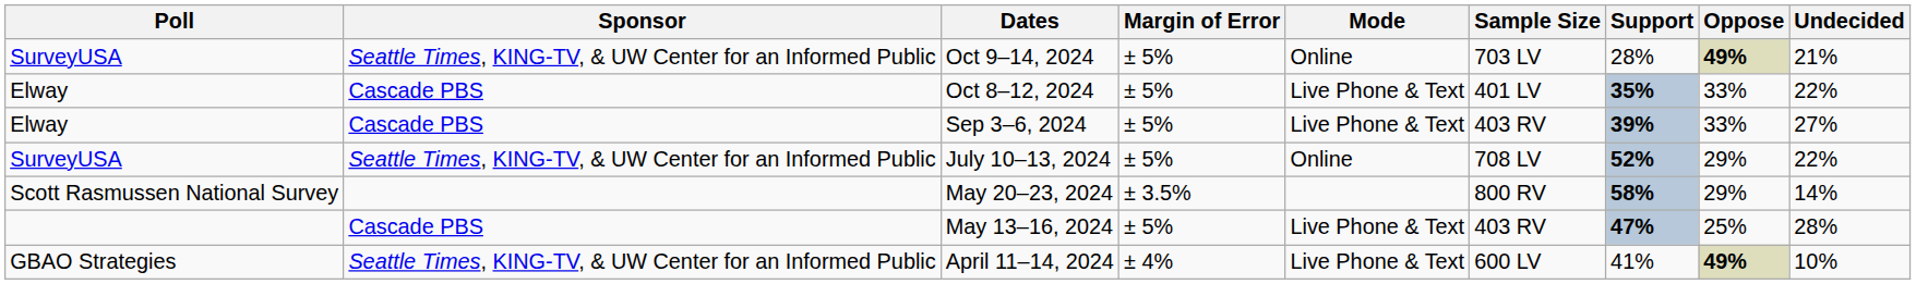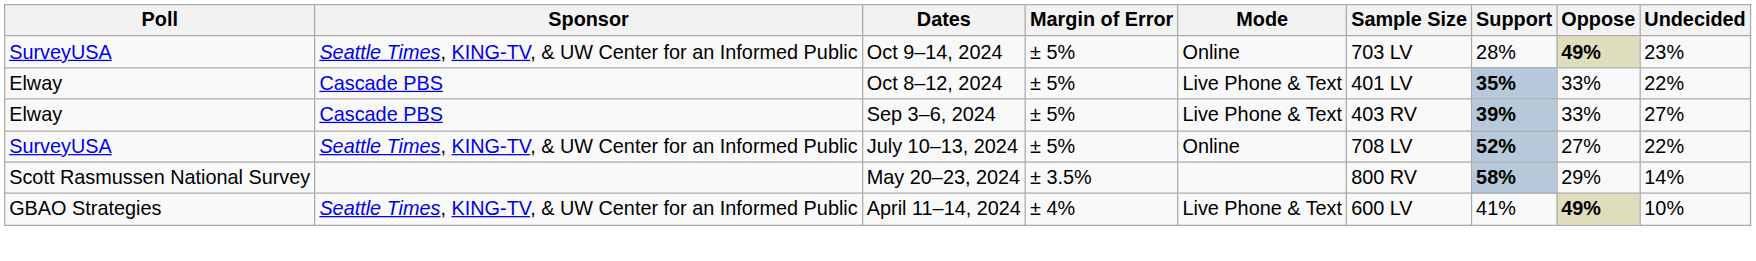Oct 9–14, 2024 | Undecided: 21% -> 23%
July 10–13, 2024 | Oppose: 29% -> 27%
- row: Cascade PBS | May 13–16, 2024 | ± 5% | Live Phone & Text | 403 RV | 47% | 25% | 28%
